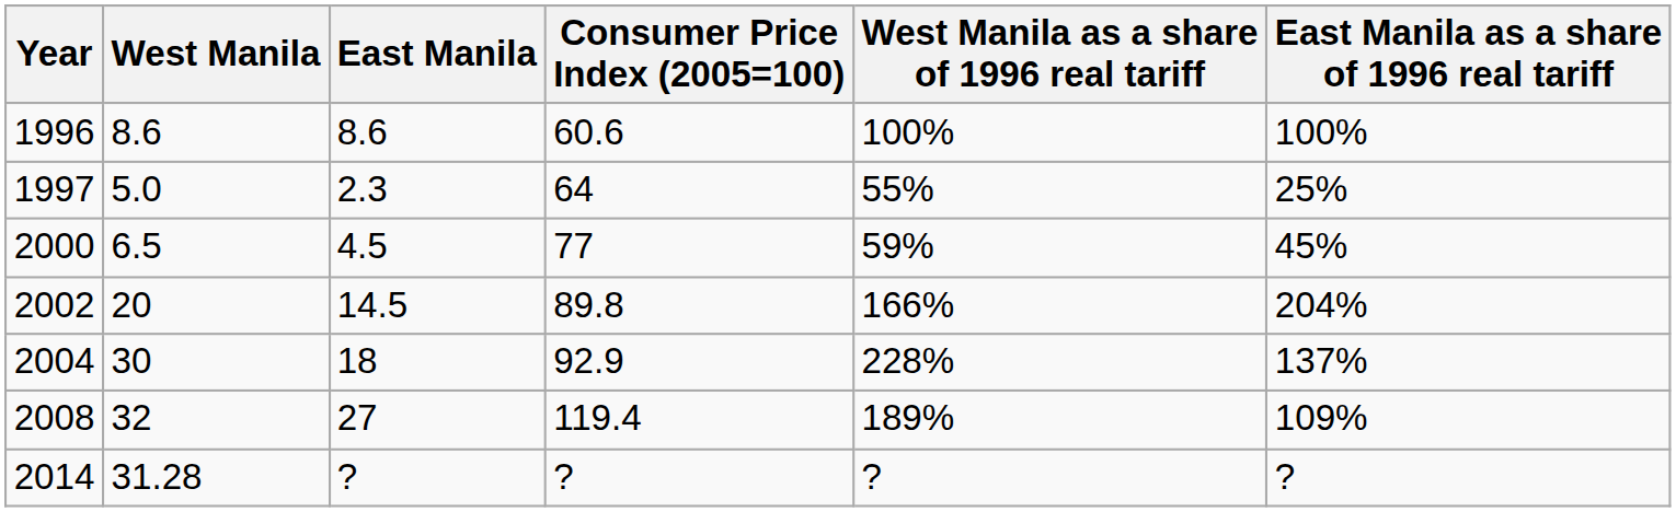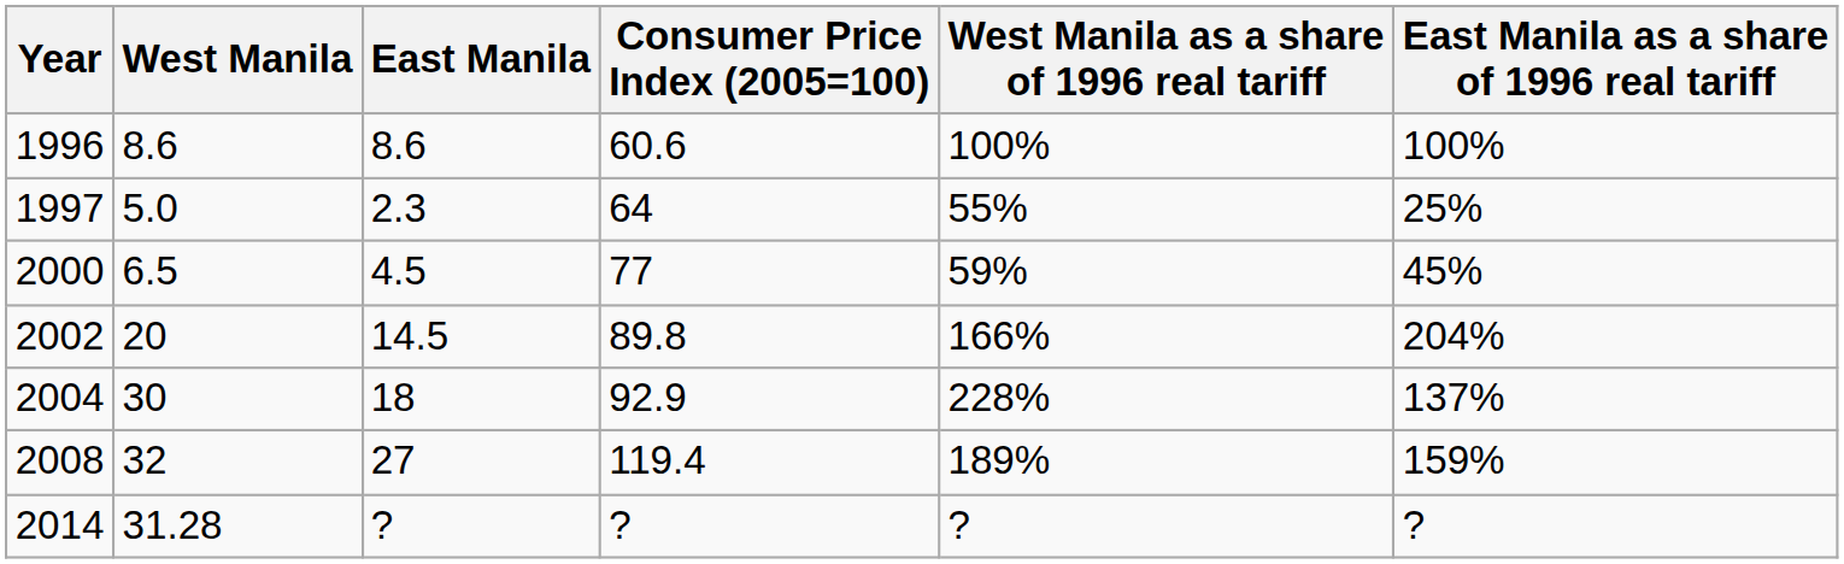2008 | East Manila as a share of 1996 real tariff: 109% -> 159%
